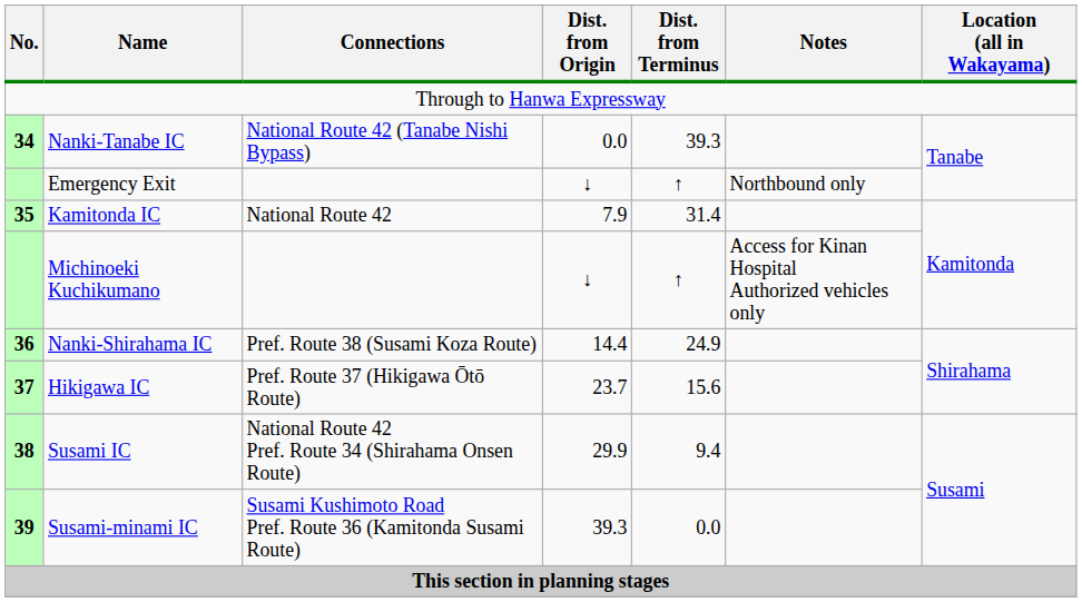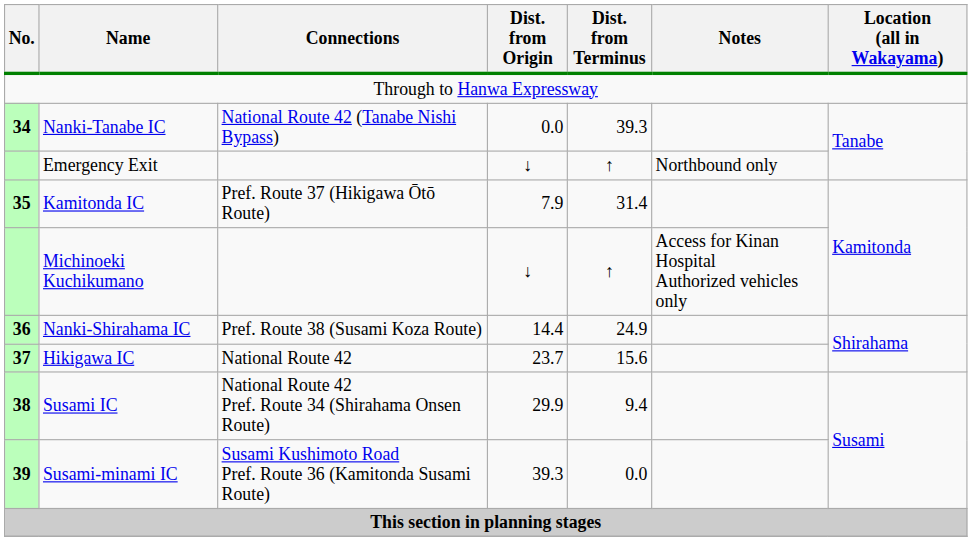Kamitonda IC | Connections: National Route 42 -> Pref. Route 37 (Hikigawa Ōtō Route)
Hikigawa IC | Connections: Pref. Route 37 (Hikigawa Ōtō Route) -> National Route 42
